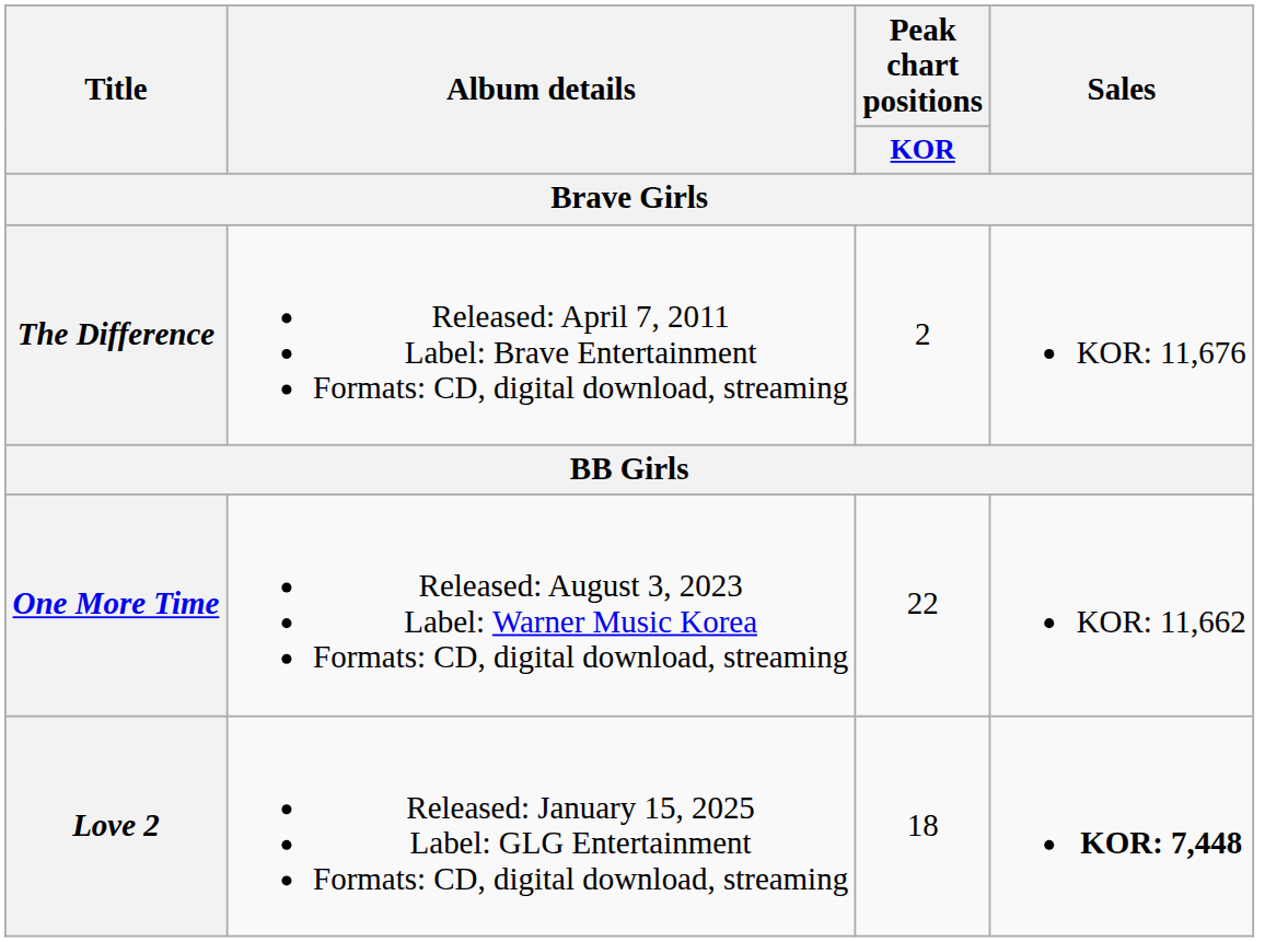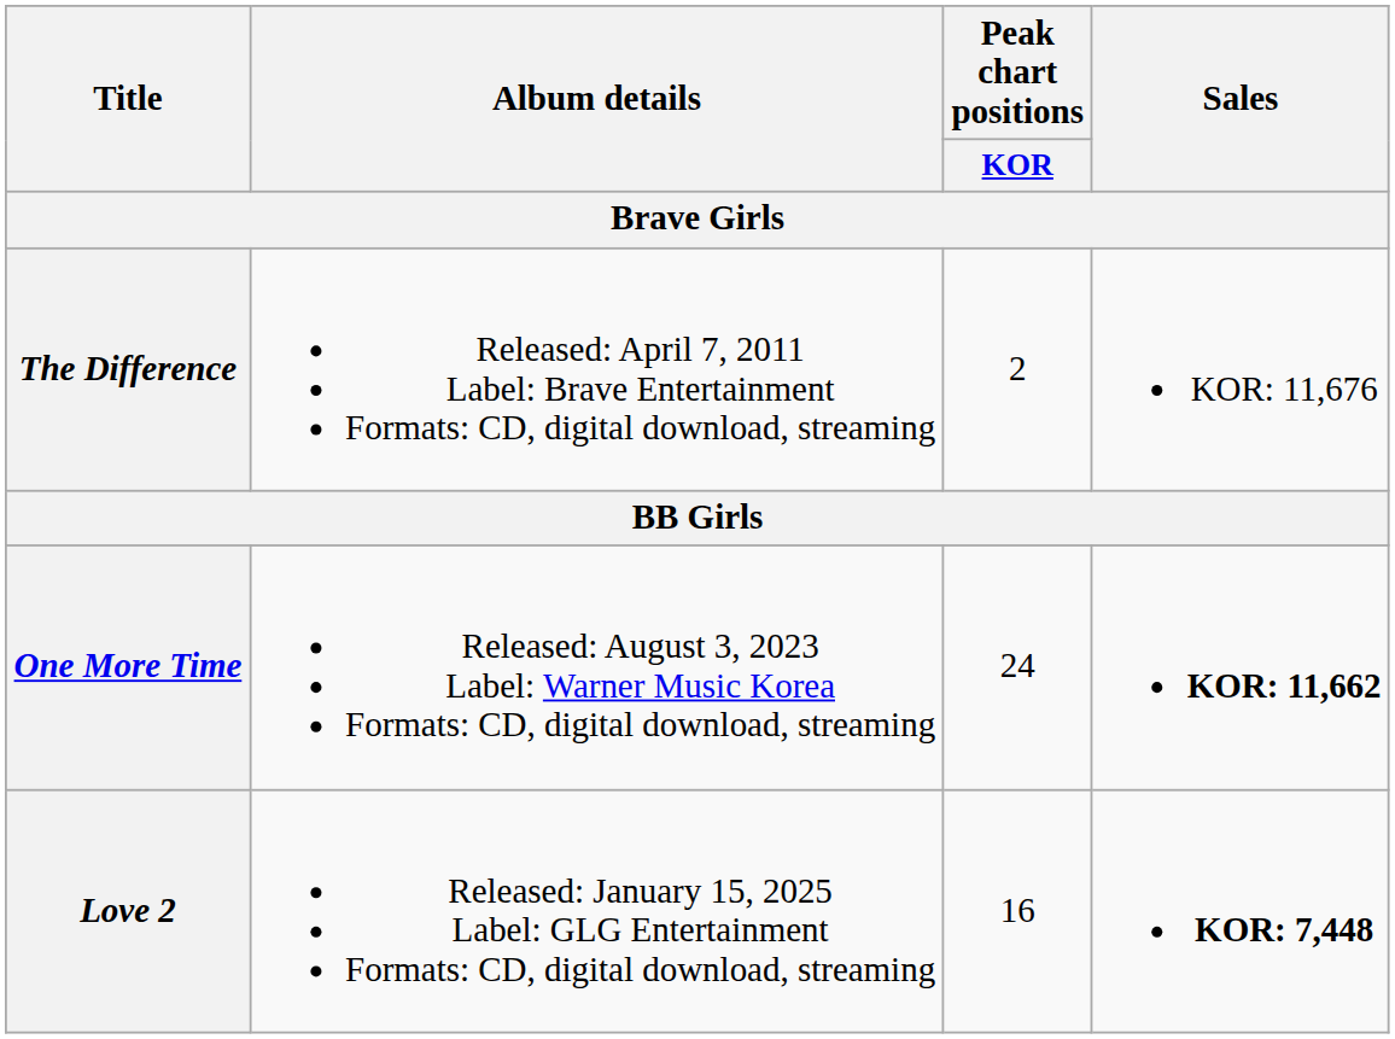One More Time | Peak chart positions / KOR: 22 -> 24
One More Time | Sales: normal -> bold
Love 2 | Peak chart positions / KOR: 18 -> 16
